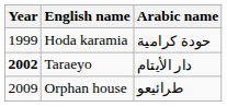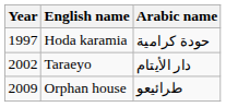Hoda karamia | Year: 1999 -> 1997
Taraeyo | Year: bold -> normal
